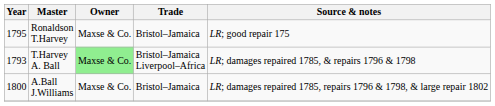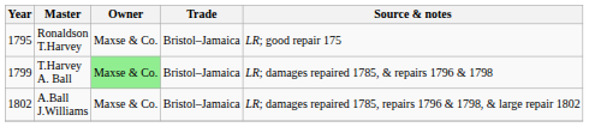T.Harvey A. Ball | Year: 1793 -> 1799
T.Harvey A. Ball | Trade: Bristol–Jamaica Liverpool–Africa -> Bristol–Jamaica
A.Ball J.Williams | Year: 1800 -> 1802
